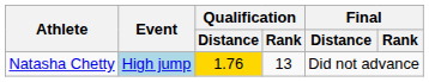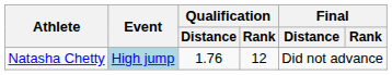Natasha Chetty | Qualification / Distance: gold background -> no background
Natasha Chetty | Qualification / Rank: 13 -> 12
